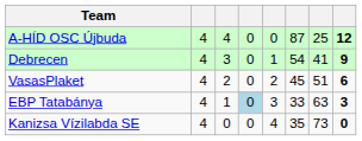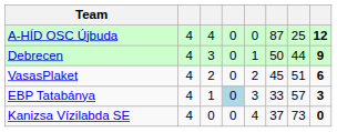Debrecen | column 6: 54 -> 50
Debrecen | column 7: 41 -> 44
EBP Tatabánya | column 7: 63 -> 57
Kanizsa Vízilabda SE | column 6: 35 -> 37
